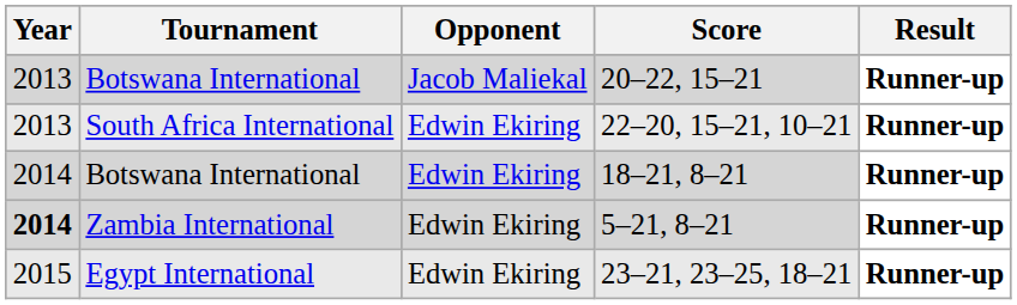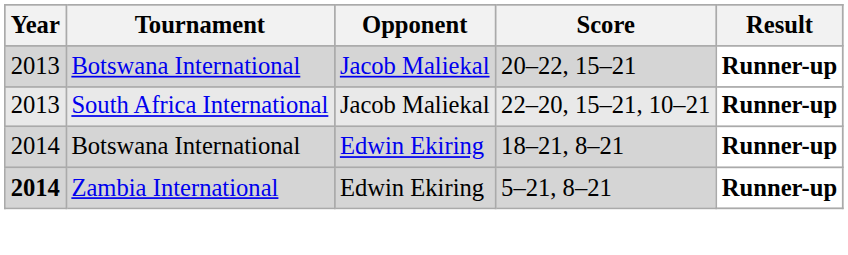22–20, 15–21, 10–21 | Opponent: Edwin Ekiring -> Jacob Maliekal
- row: 2015 | Egypt International | Edwin Ekiring | 23–21, 23–25, 18–21 | Runner-up
